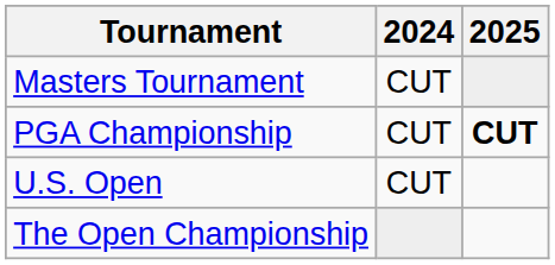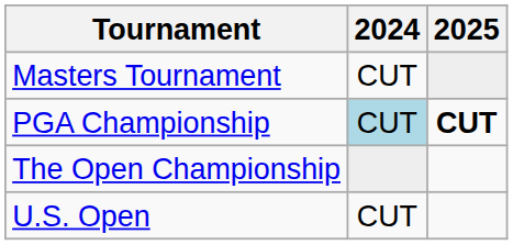PGA Championship | 2024: no background -> lightblue background
rows swapped: U.S. Open <-> The Open Championship
